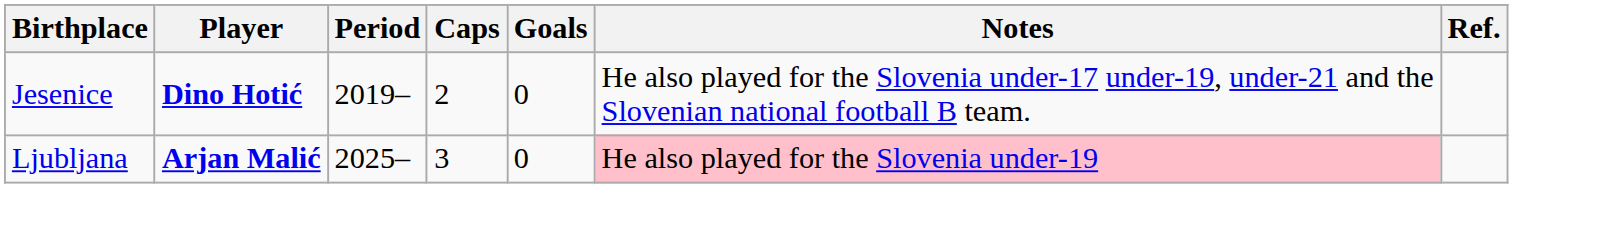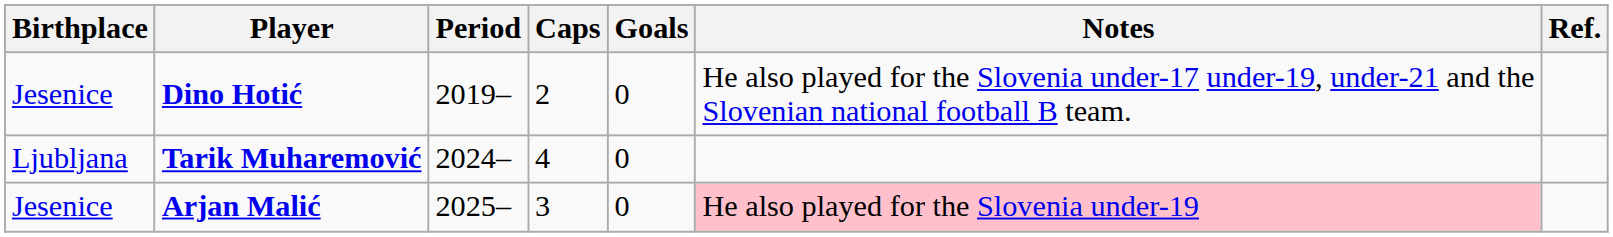+ row: Ljubljana | Tarik Muharemović | 2024– | 4 | 0
Arjan Malić | Birthplace: Ljubljana -> Jesenice
